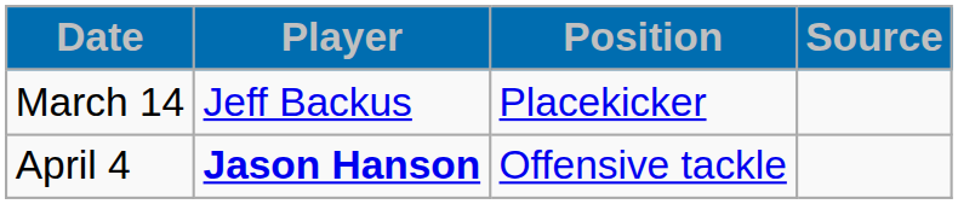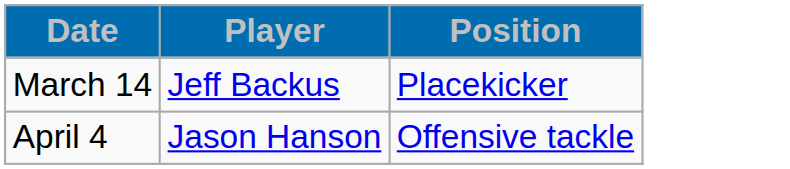- column: Source
April 4 | Player: bold -> normal
